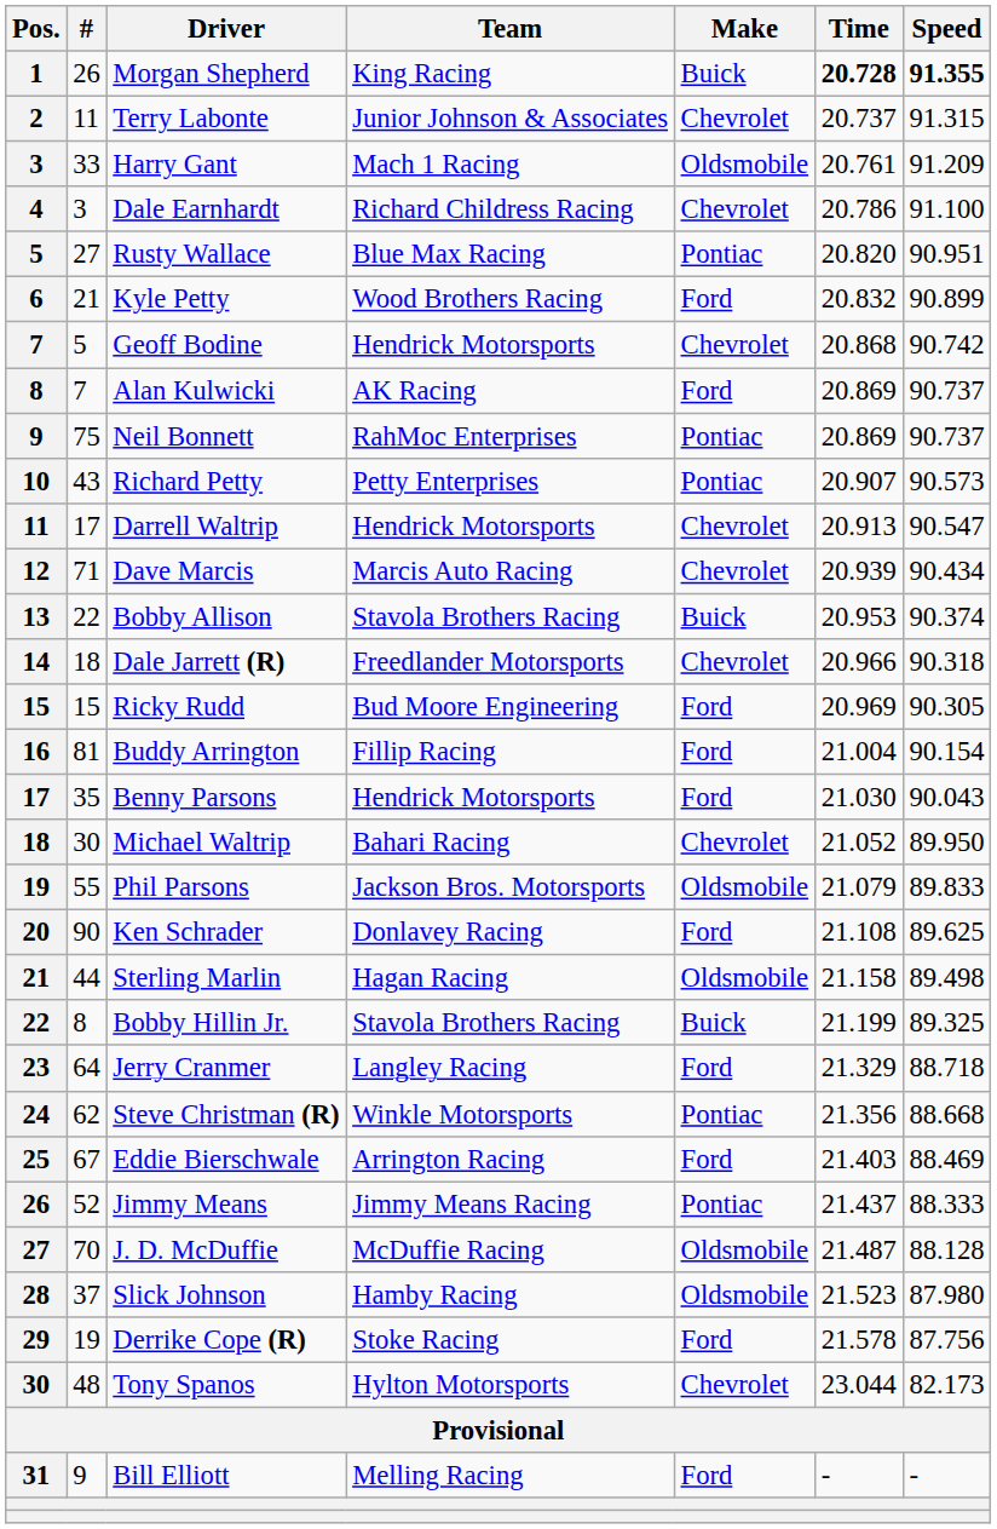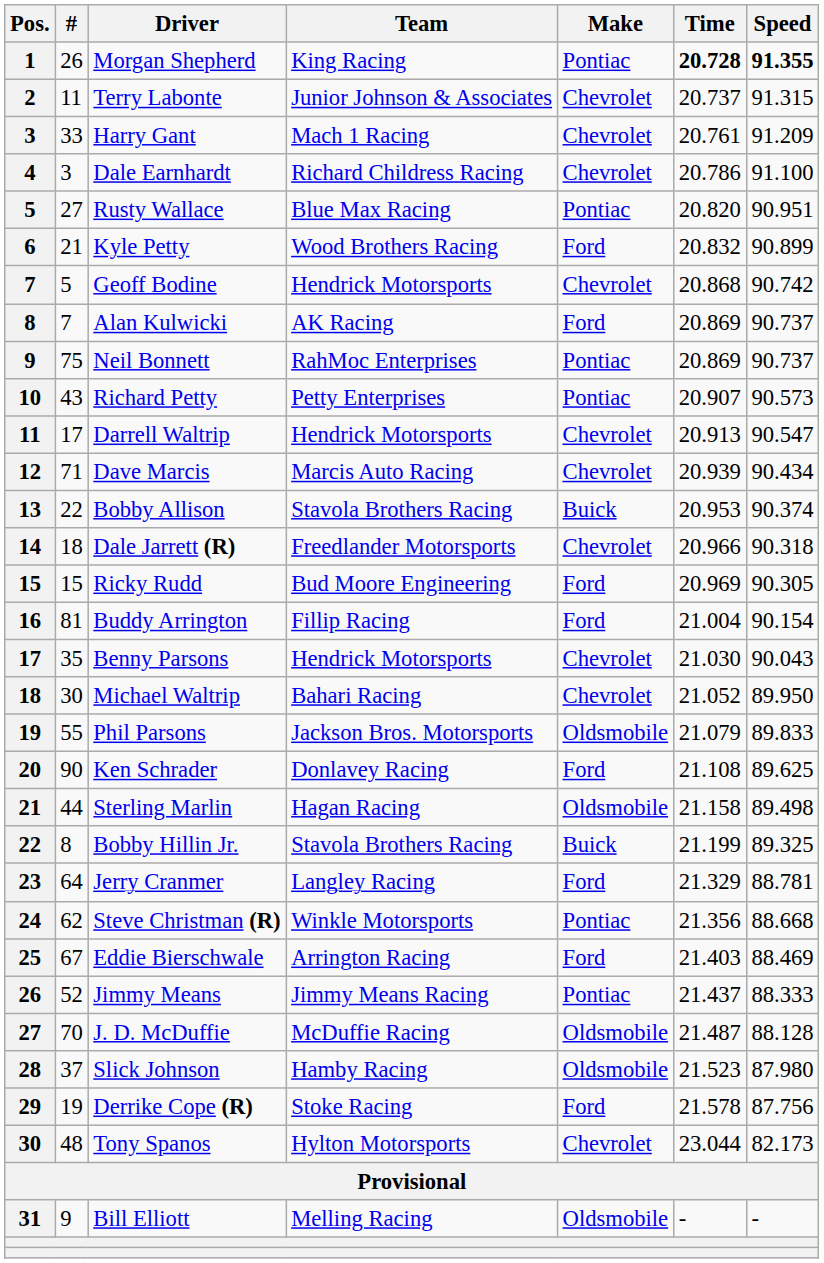Morgan Shepherd | Make: Buick -> Pontiac
Harry Gant | Make: Oldsmobile -> Chevrolet
Benny Parsons | Make: Ford -> Chevrolet
Jerry Cranmer | Speed: 88.718 -> 88.781
Bill Elliott | Make: Ford -> Oldsmobile
